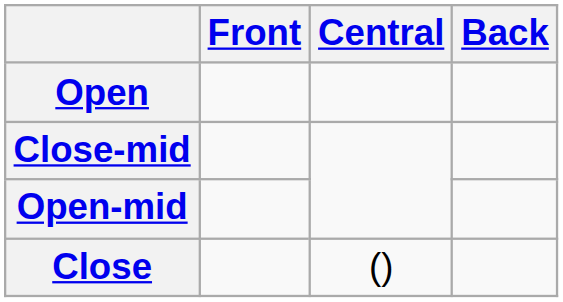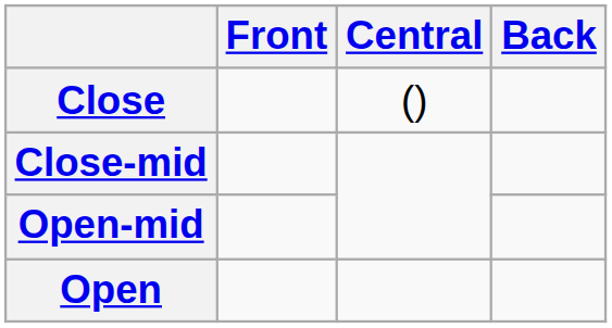rows swapped: Close <-> Open
